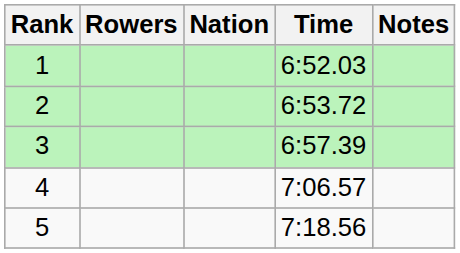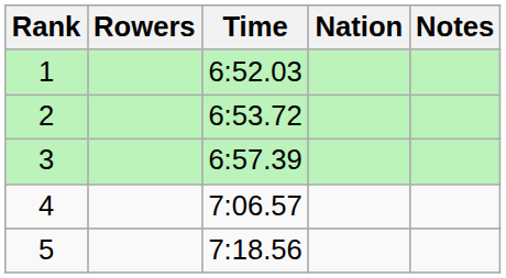columns swapped: Nation <-> Time
